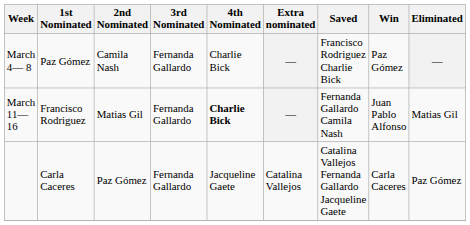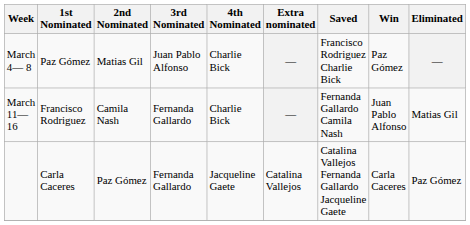March 4— 8 | 2nd Nominated: Camila Nash -> Matias Gil
March 4— 8 | 3rd Nominated: Fernanda Gallardo -> Juan Pablo Alfonso
March 11— 16 | 2nd Nominated: Matias Gil -> Camila Nash
March 11— 16 | 4th Nominated: bold -> normal
